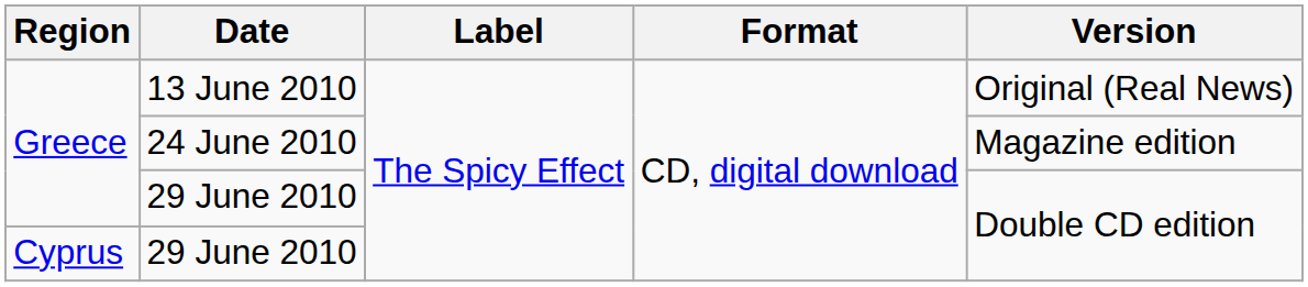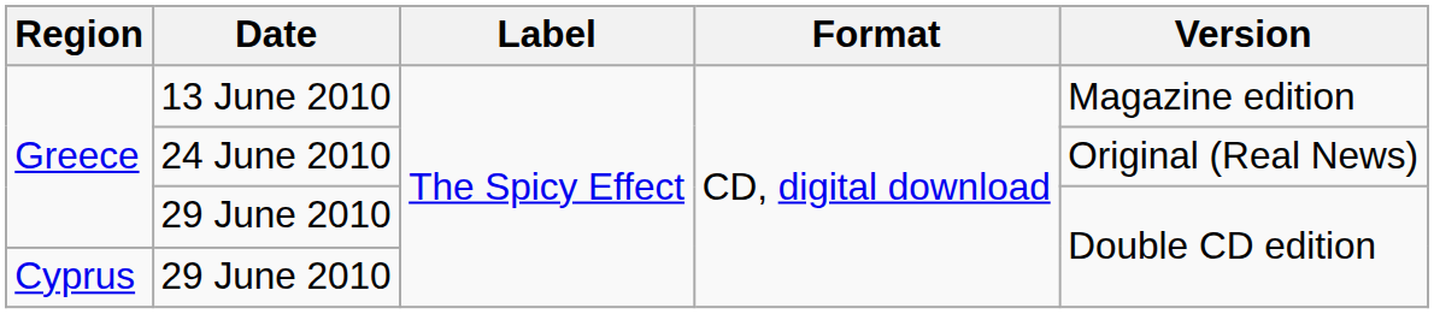13 June 2010 | Version: Original (Real News) -> Magazine edition
24 June 2010 | Version: Magazine edition -> Original (Real News)
